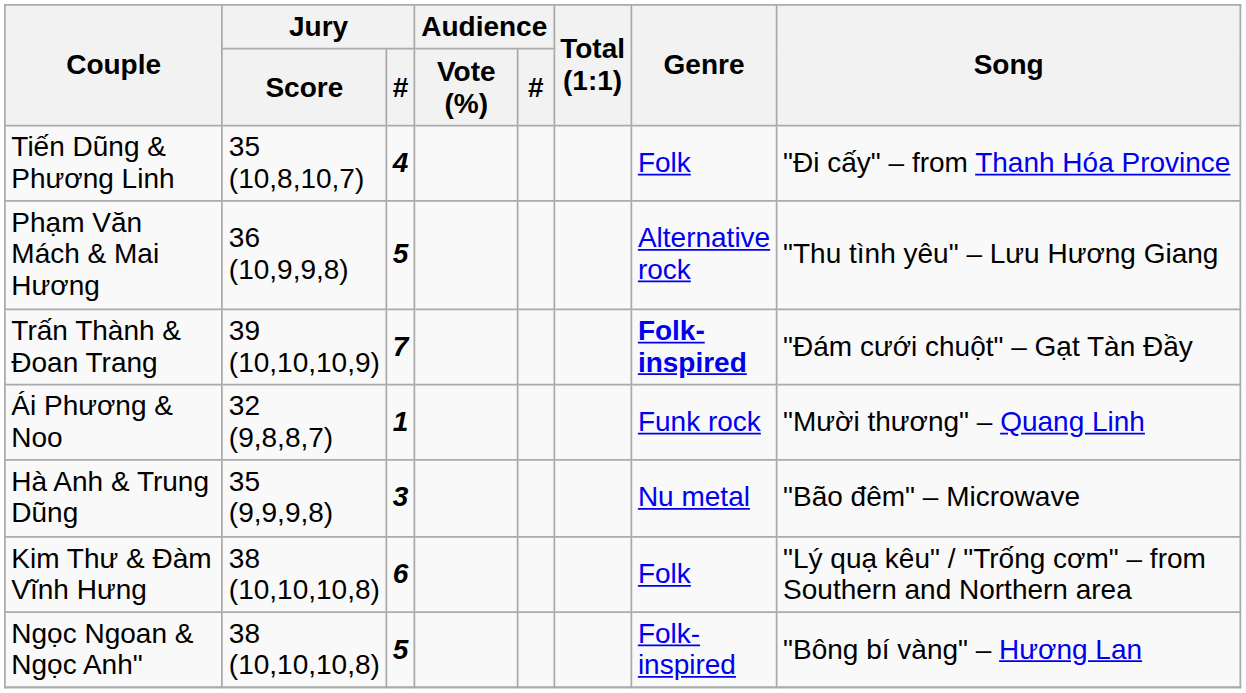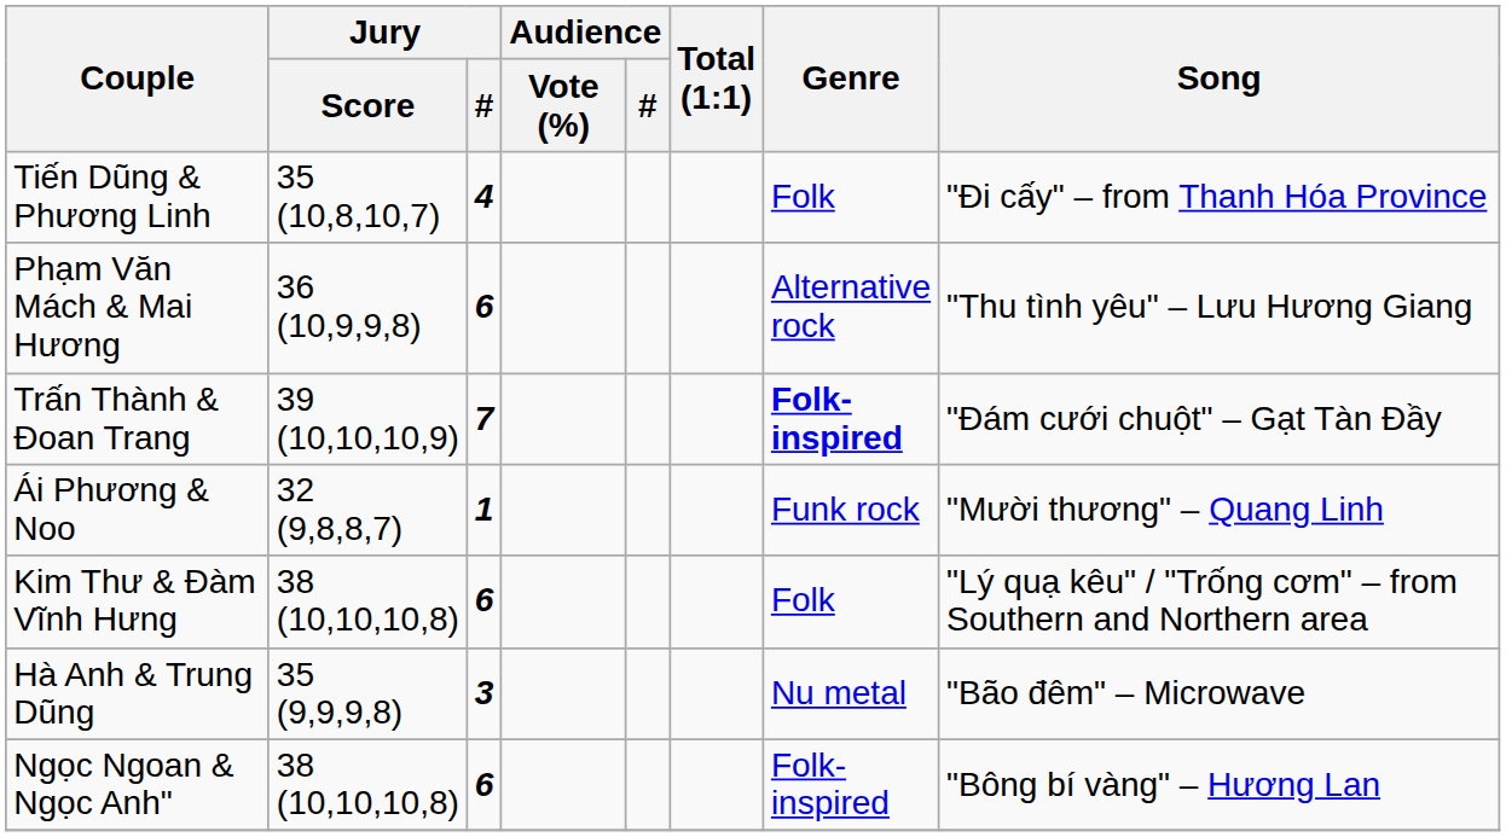Phạm Văn Mách & Mai Hương | Jury / #: 5 -> 6
rows swapped: Kim Thư & Đàm Vĩnh Hưng <-> Hà Anh & Trung Dũng
Ngọc Ngoan & Ngọc Anh" | Jury / #: 5 -> 6
